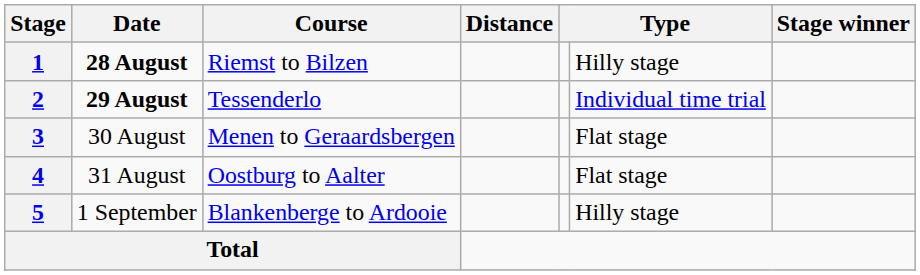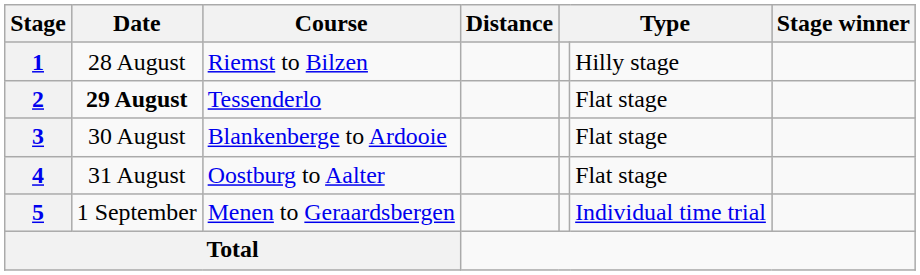1 | Date: bold -> normal
2 | column 6: Individual time trial -> Flat stage
3 | Course: Menen to Geraardsbergen -> Blankenberge to Ardooie
5 | Course: Blankenberge to Ardooie -> Menen to Geraardsbergen
5 | column 6: Hilly stage -> Individual time trial
